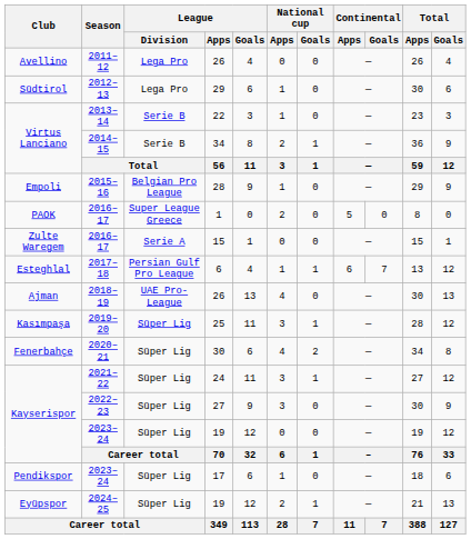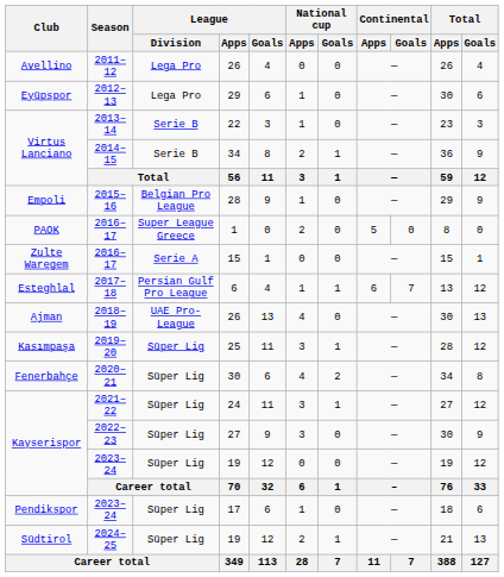2012–13 | Club: Südtirol -> Eyüpspor
2024–25 | Club: Eyüpspor -> Südtirol
